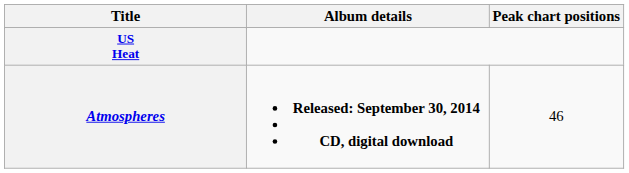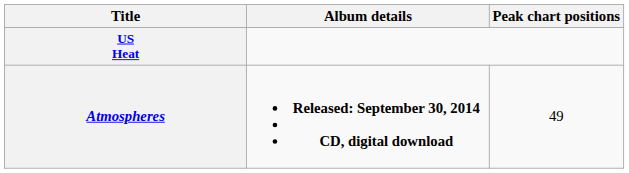Atmospheres | Peak chart positions: 46 -> 49
